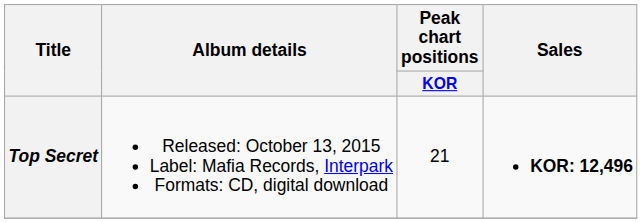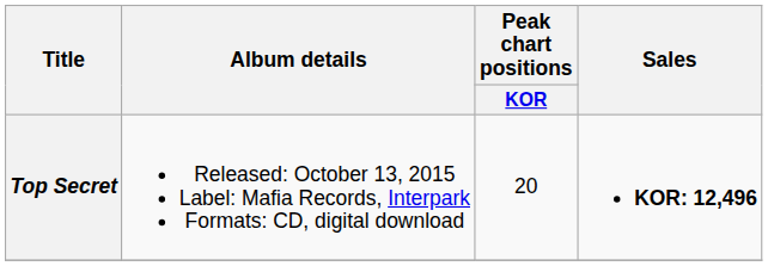Top Secret | Peak chart positions / KOR: 21 -> 20
